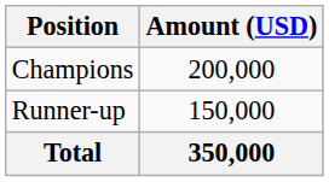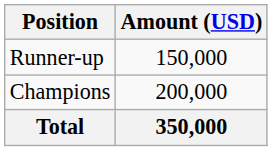rows swapped: Champions <-> Runner-up
